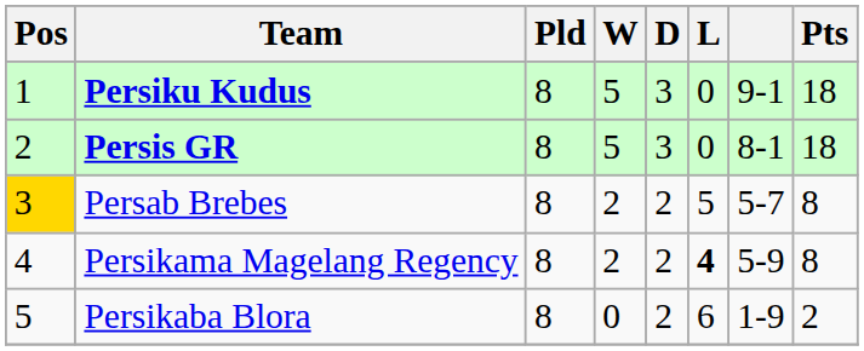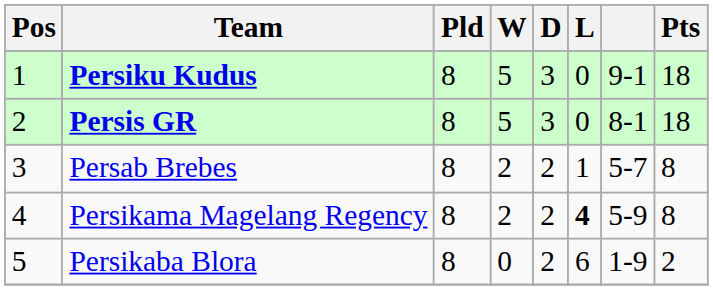Persab Brebes | Pos: gold background -> no background
Persab Brebes | L: 5 -> 1
